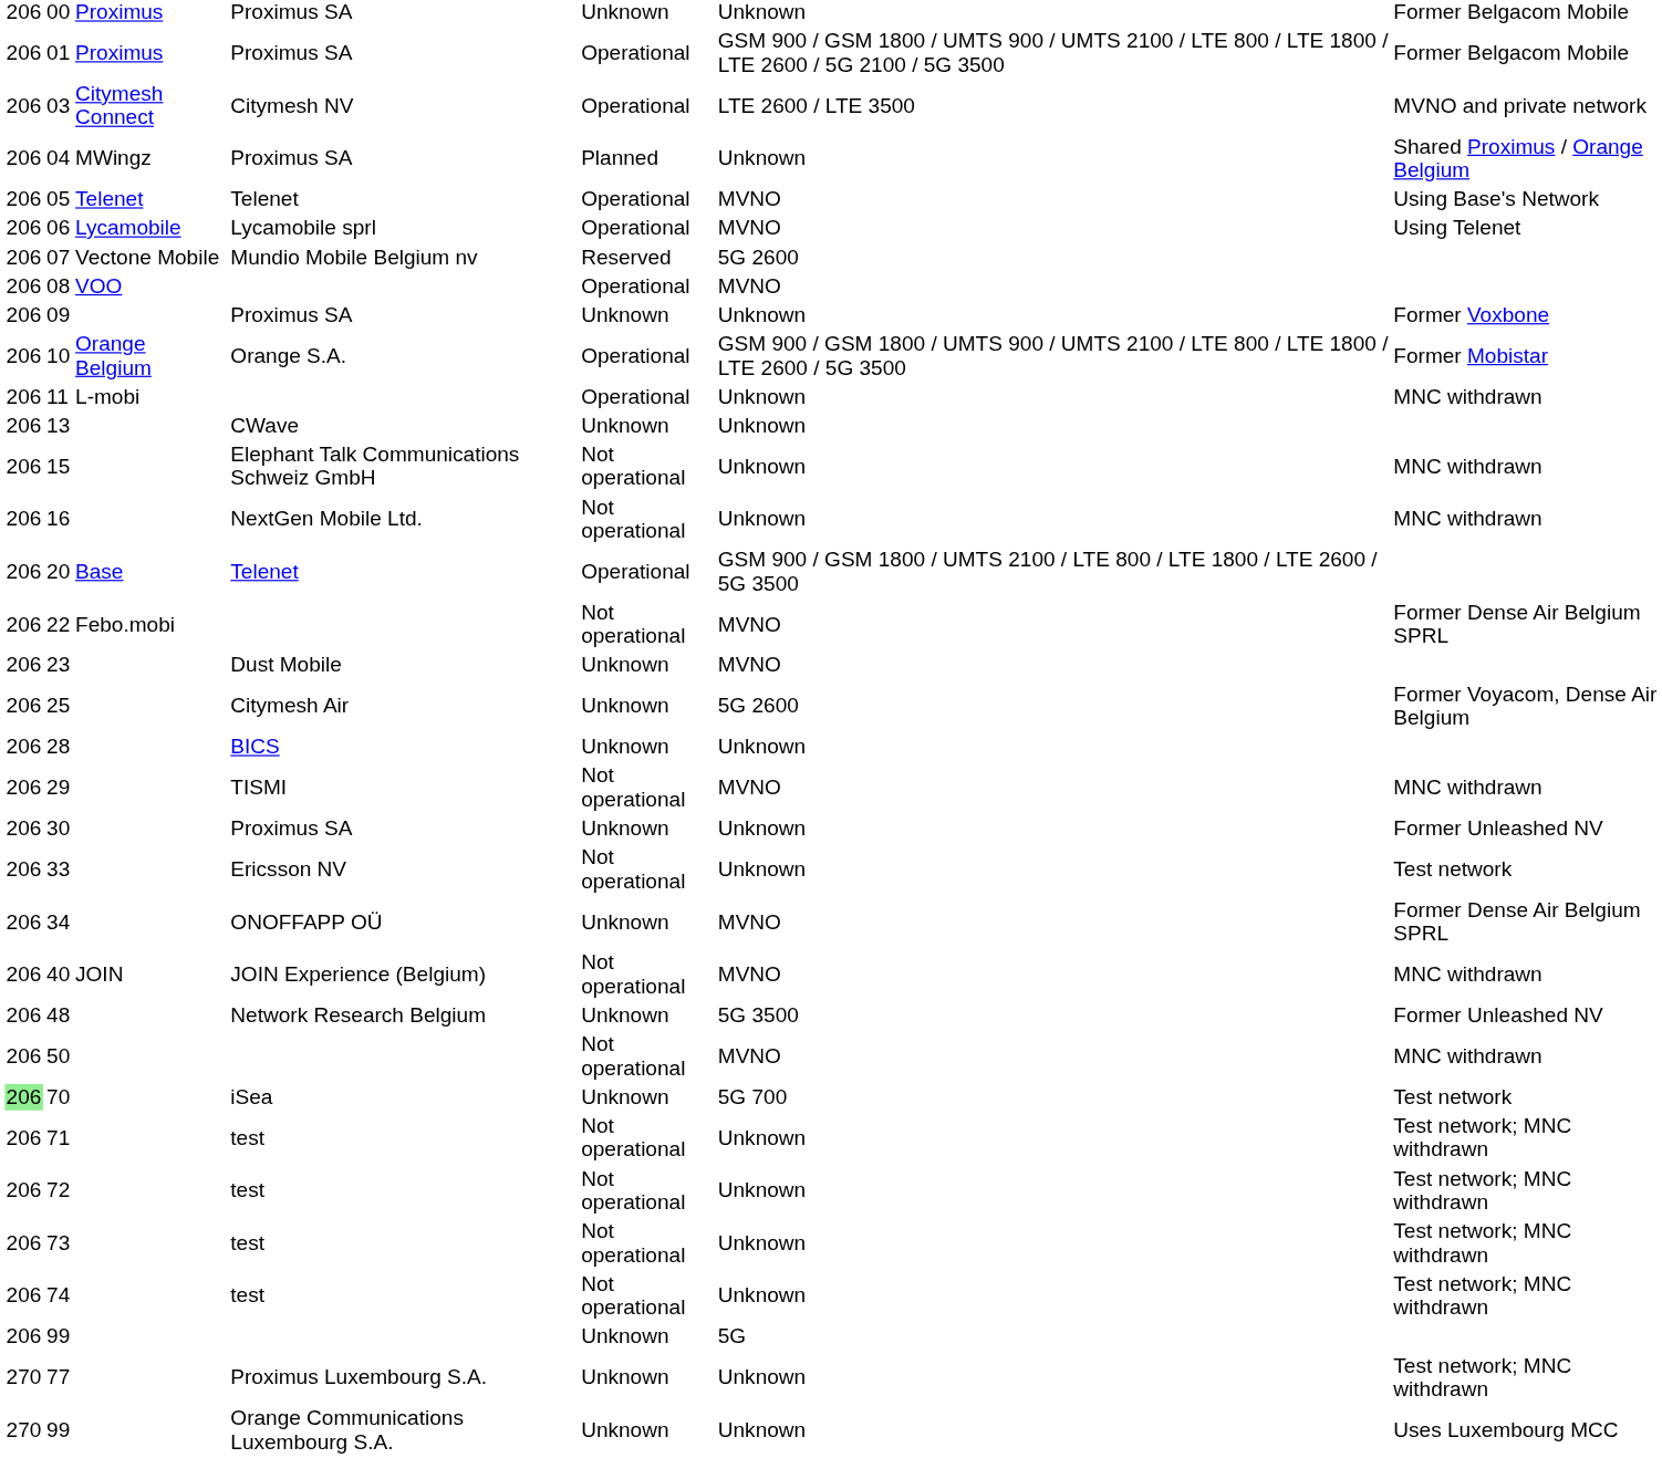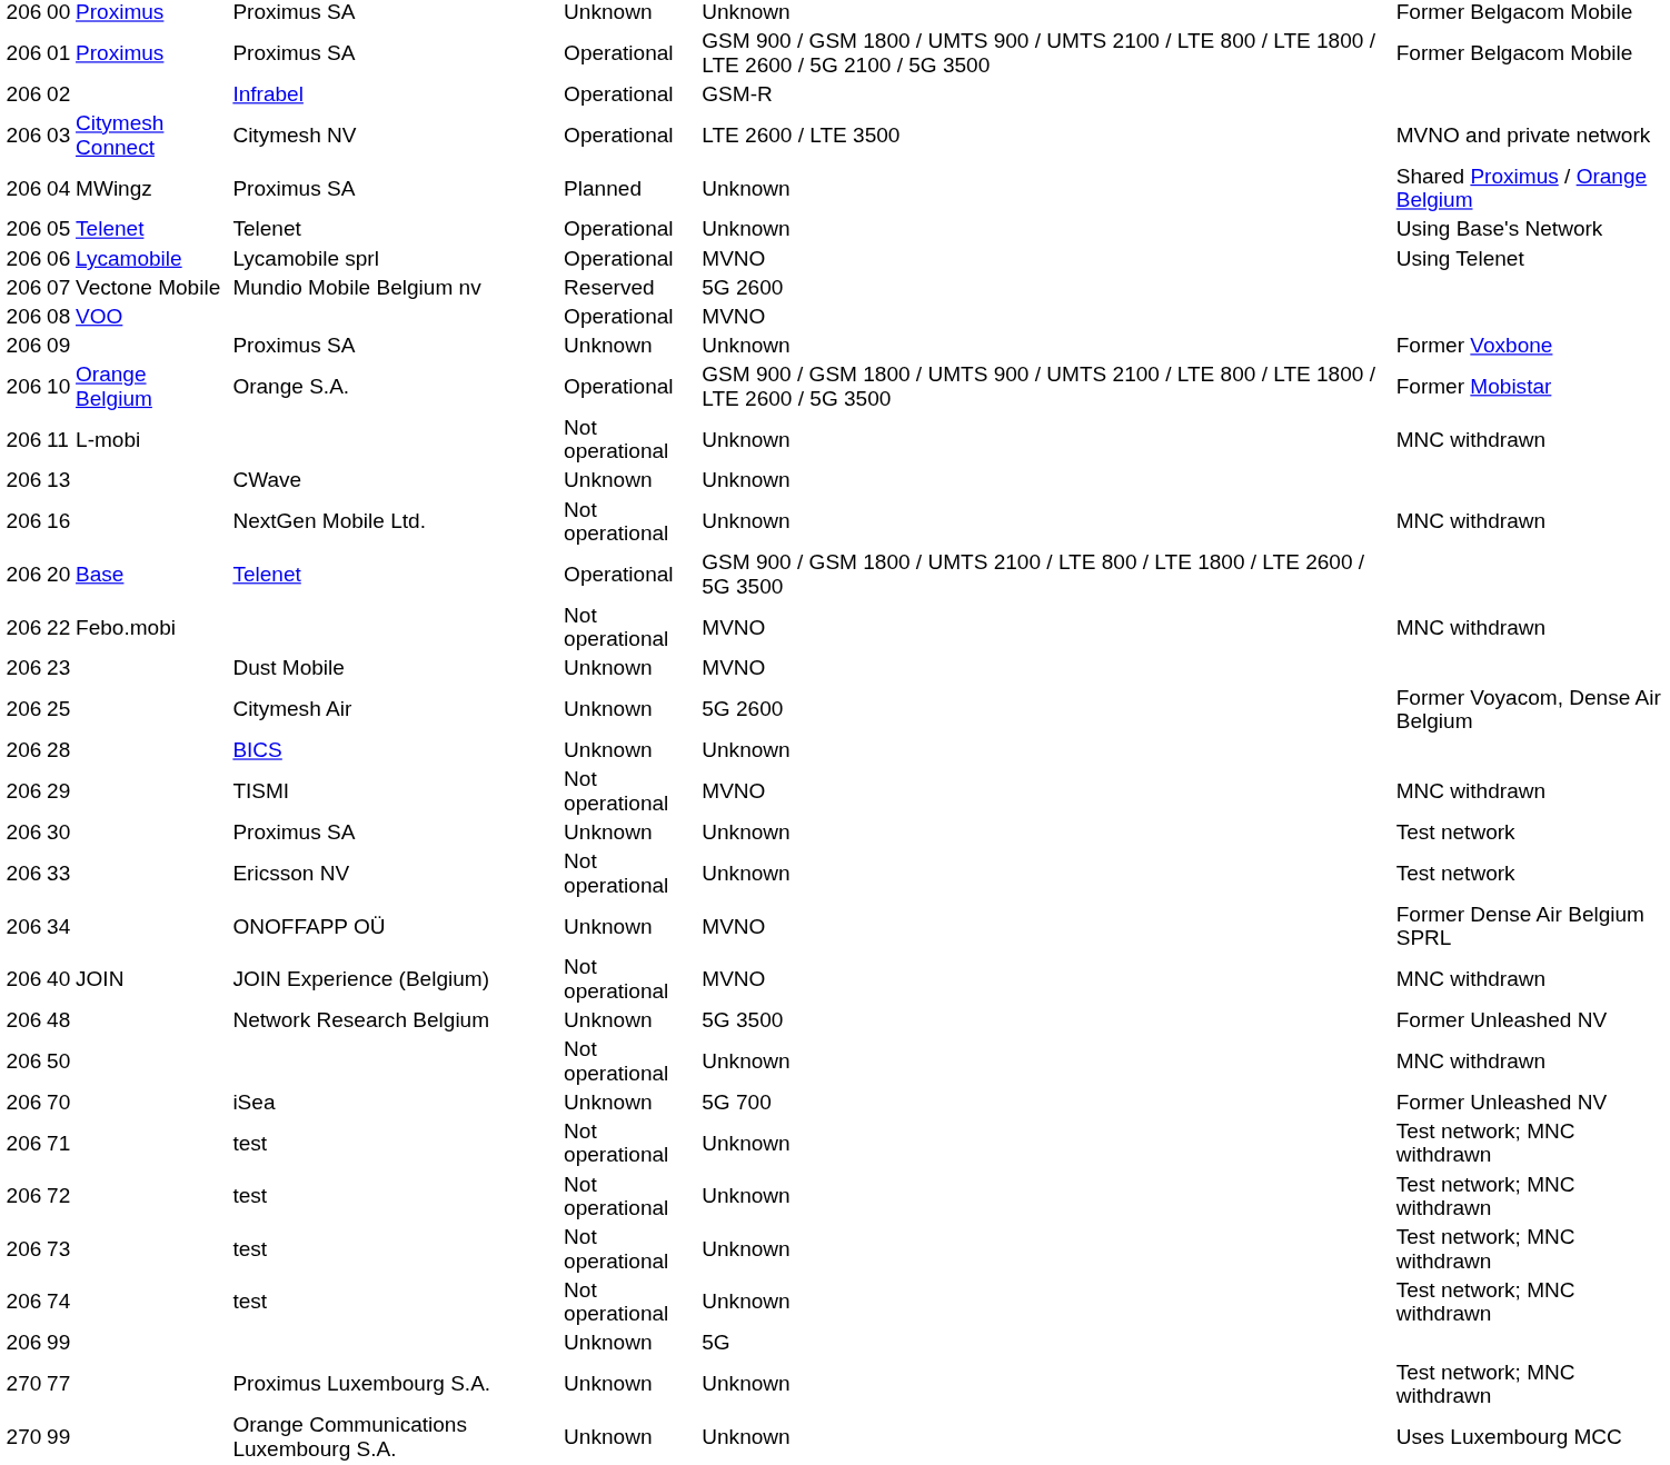+ row: 206 | 02 | Infrabel | Operational | GSM-R
05 | column 6: MVNO -> Unknown
11 | column 5: Operational -> Not operational
- row: 206 | 15 | Elephant Talk Communications Schweiz GmbH | Not operational | Unknown | MNC withdrawn
22 | column 7: Former Dense Air Belgium SPRL -> MNC withdrawn
30 | column 7: Former Unleashed NV -> Test network
50 | column 6: MVNO -> Unknown
70 | column 1: lightgreen background -> no background
70 | column 7: Test network -> Former Unleashed NV
